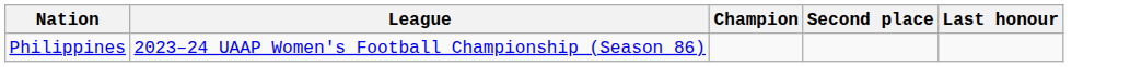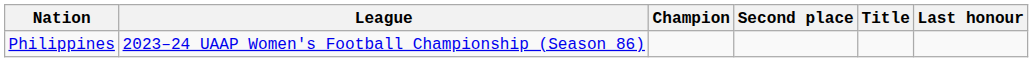+ column: Title
